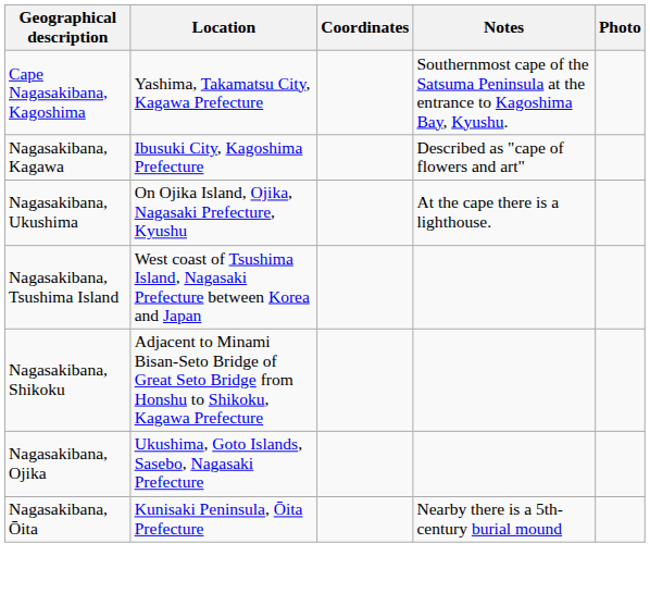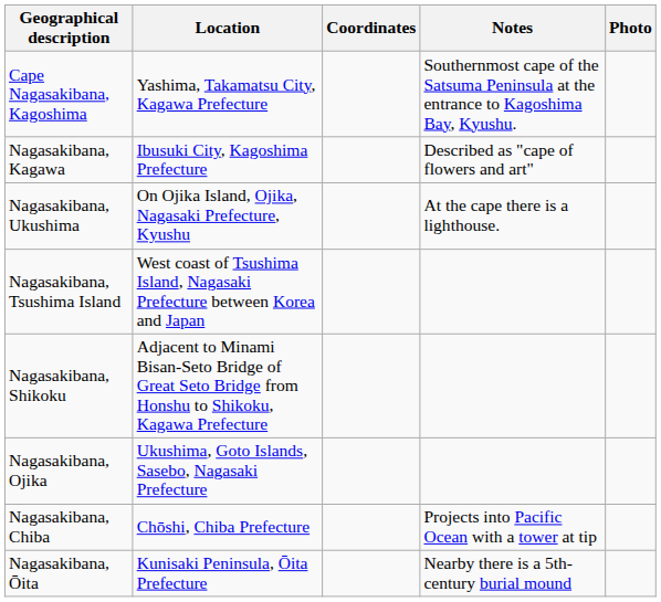+ row: Nagasakibana, Chiba | Chōshi, Chiba Prefecture | Projects into Pacific Ocean with a tower at tip
